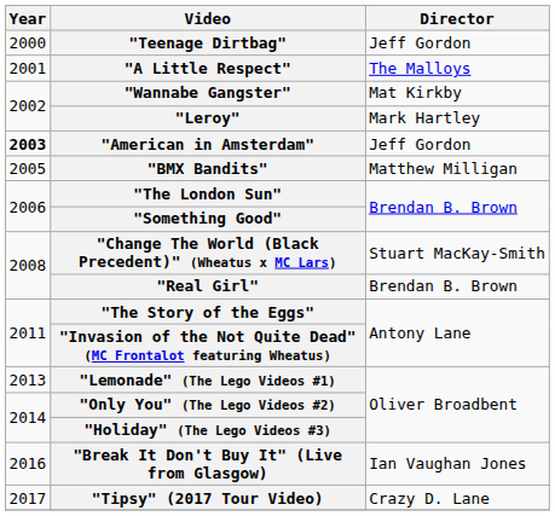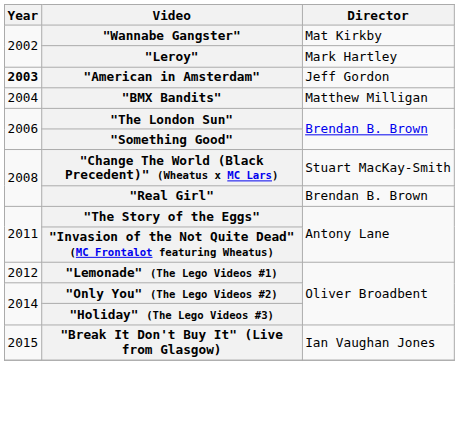- row: 2000 | "Teenage Dirtbag" | Jeff Gordon
- row: 2001 | "A Little Respect" | The Malloys
"BMX Bandits" | Year: 2005 -> 2004
"Lemonade" (The Lego Videos #1) | Year: 2013 -> 2012
"Break It Don't Buy It" (Live from Glasgow) | Year: 2016 -> 2015
- row: 2017 | "Tipsy" (2017 Tour Video) | Crazy D. Lane
